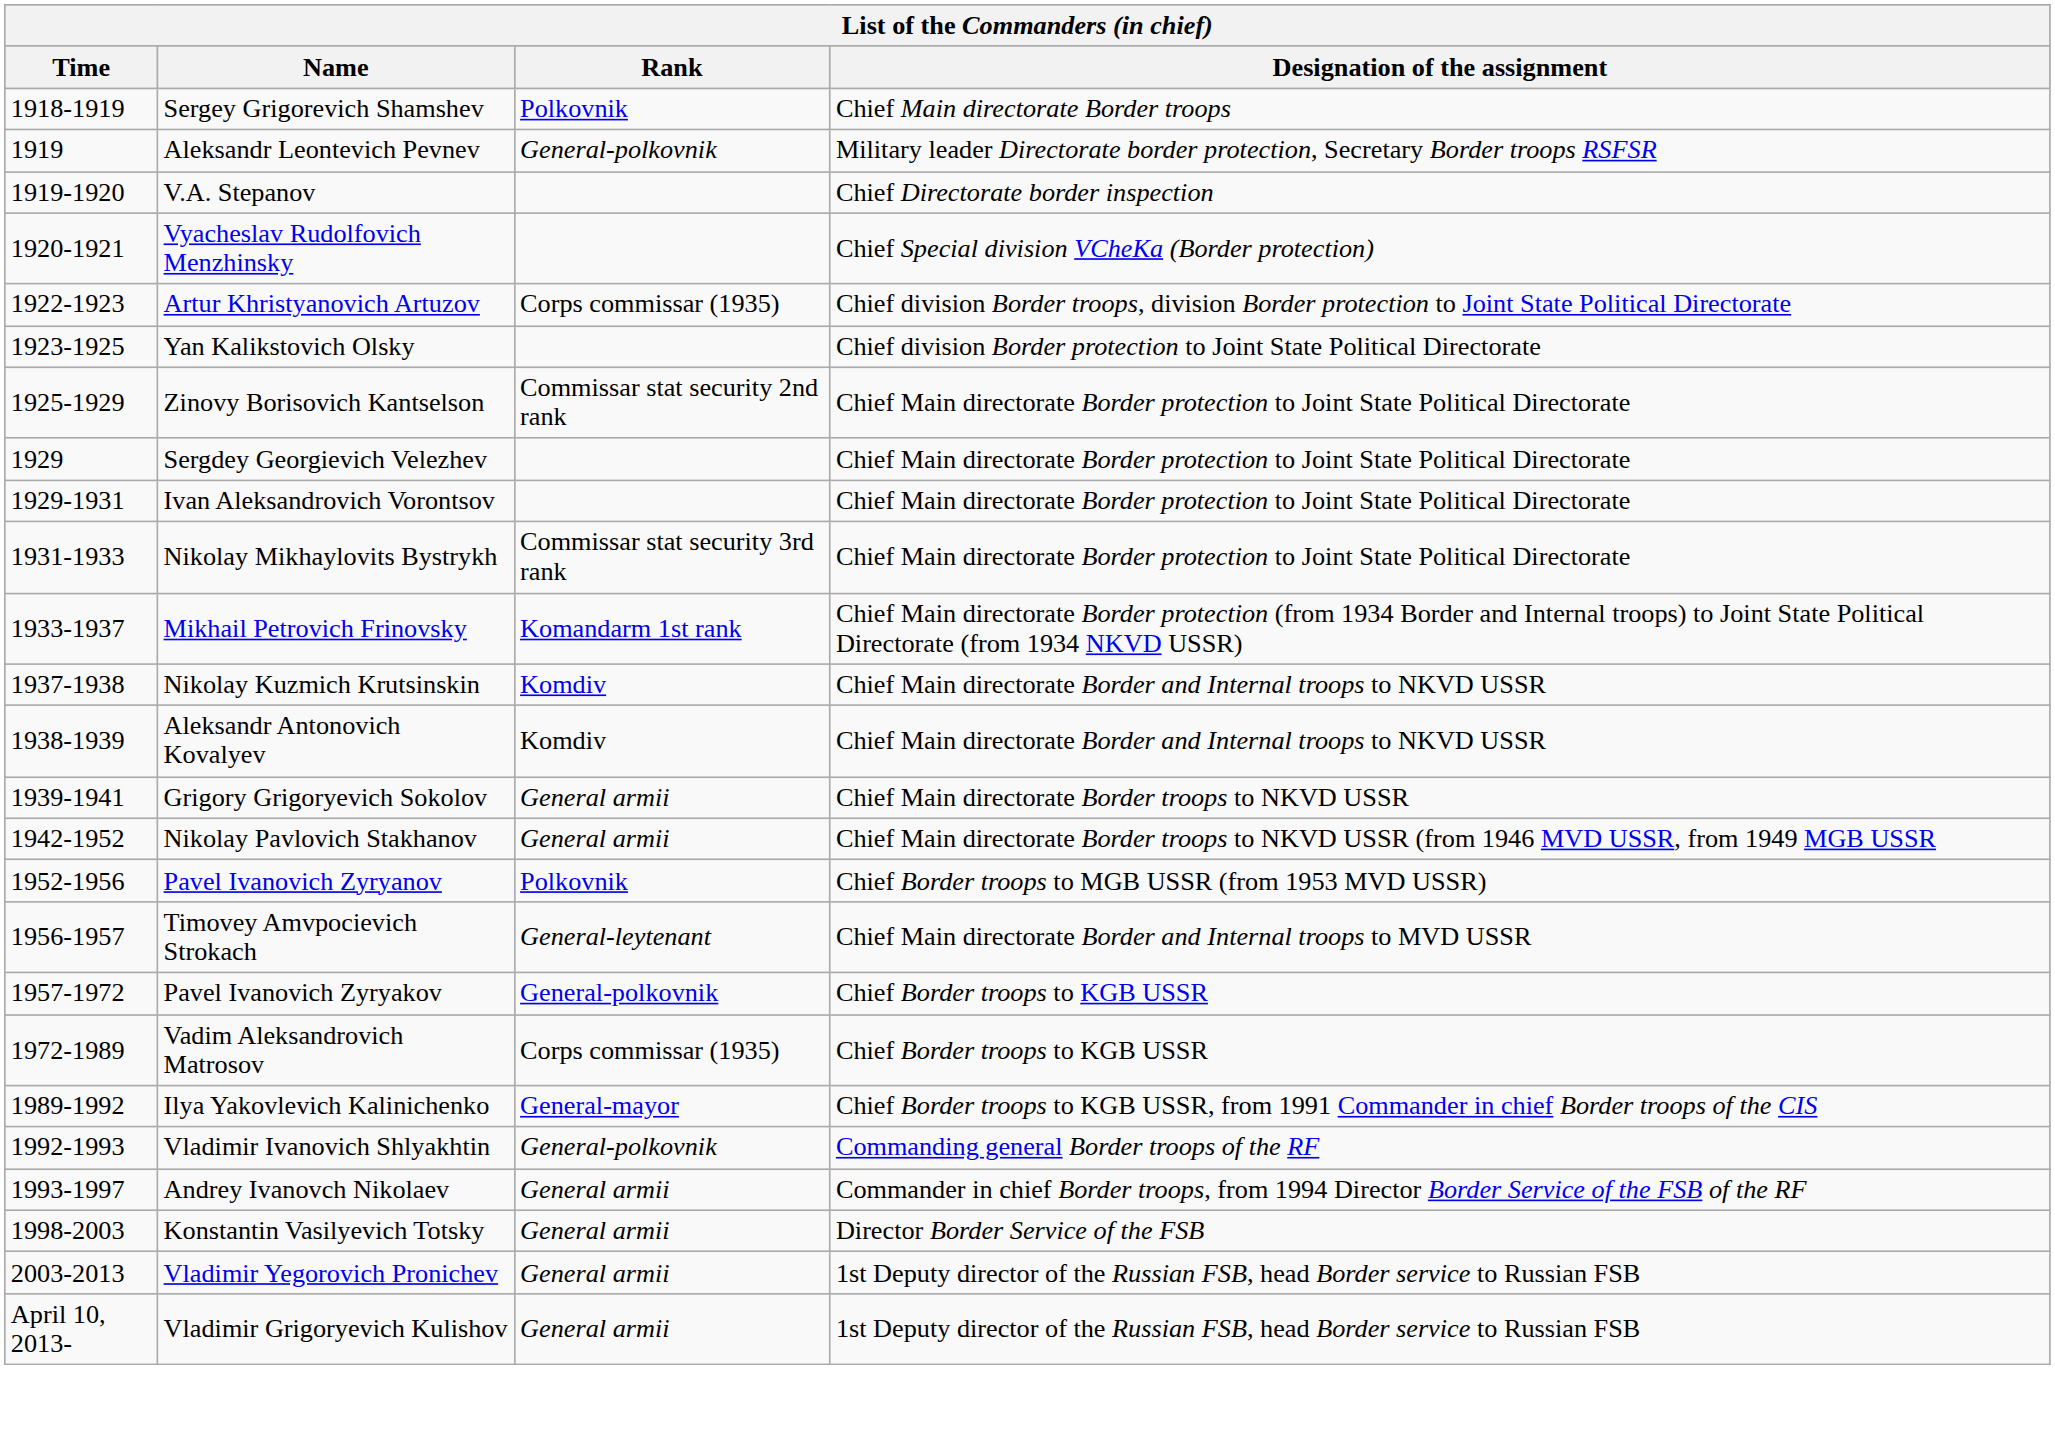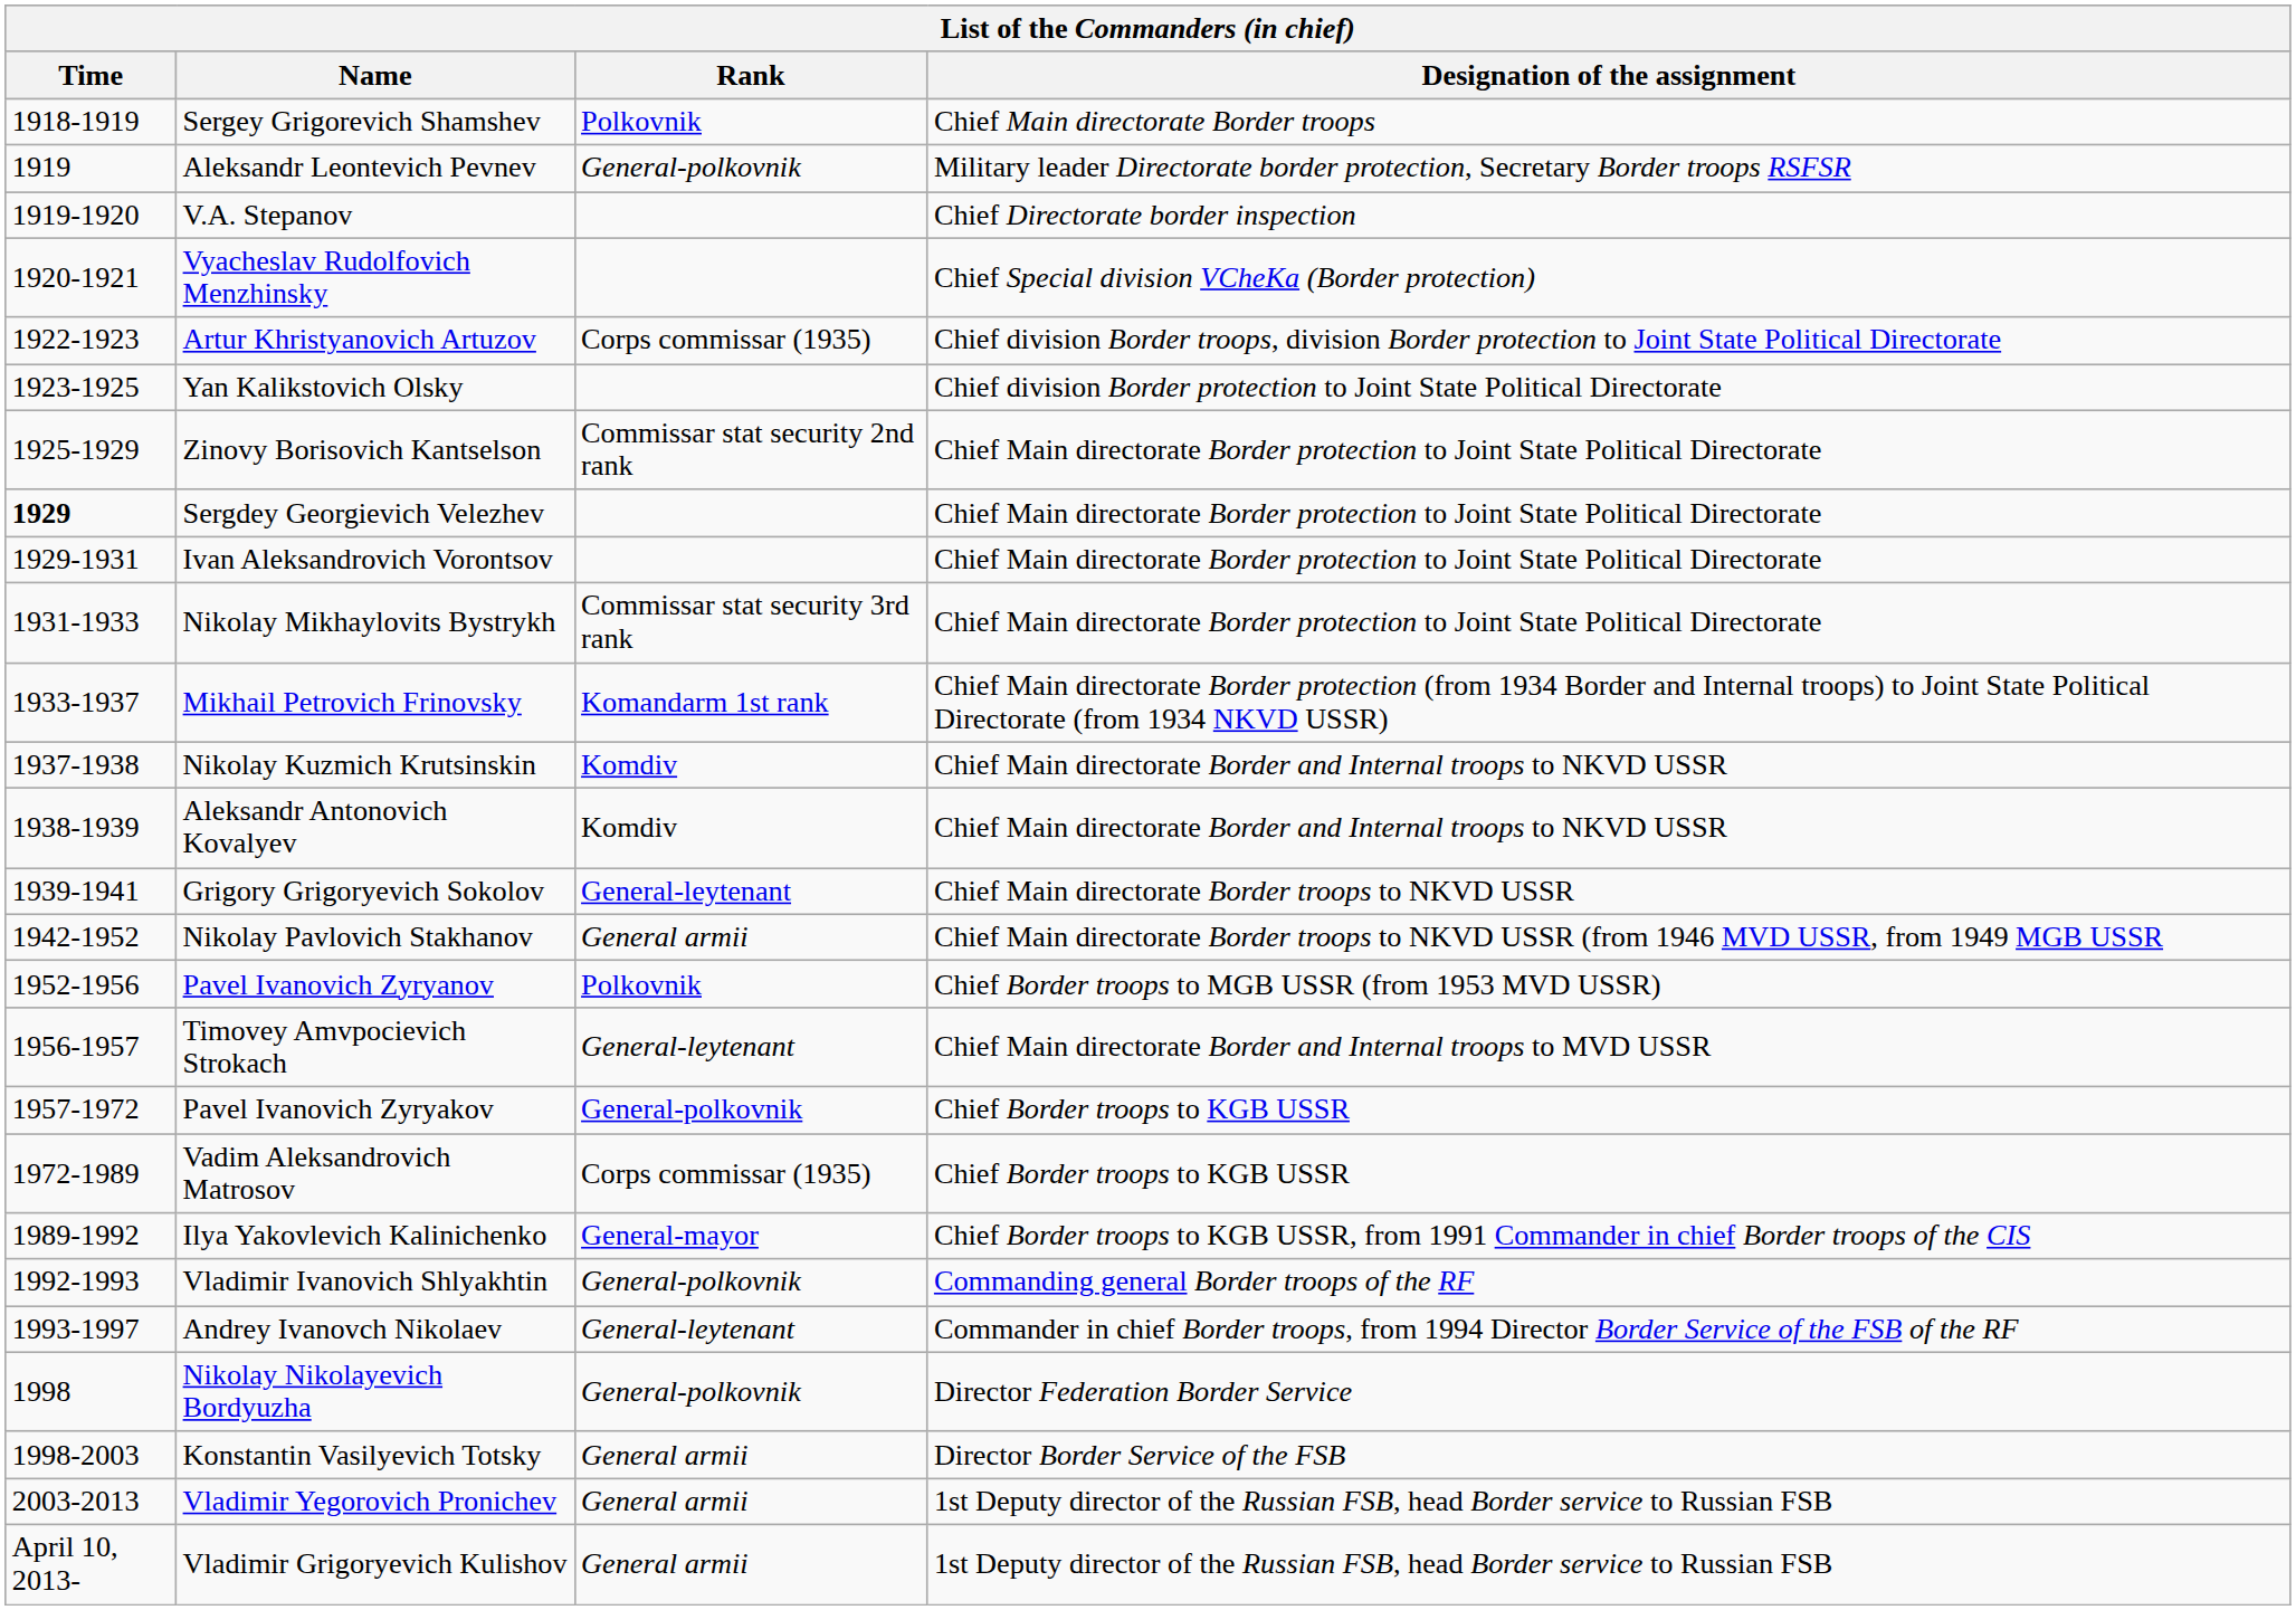Sergdey Georgievich Velezhev | Time: normal -> bold
Grigory Grigoryevich Sokolov | Rank: General armii -> General-leytenant
Andrey Ivanovch Nikolaev | Rank: General armii -> General-leytenant
+ row: 1998 | Nikolay Nikolayevich Bordyuzha | General-polkovnik | Director Federation Border Service
